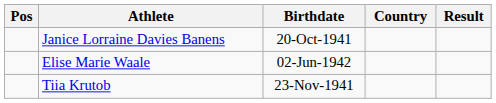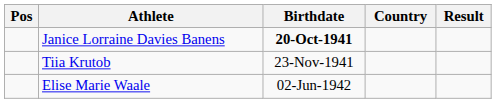Janice Lorraine Davies Banens | Birthdate: normal -> bold
rows swapped: Tiia Krutob <-> Elise Marie Waale
